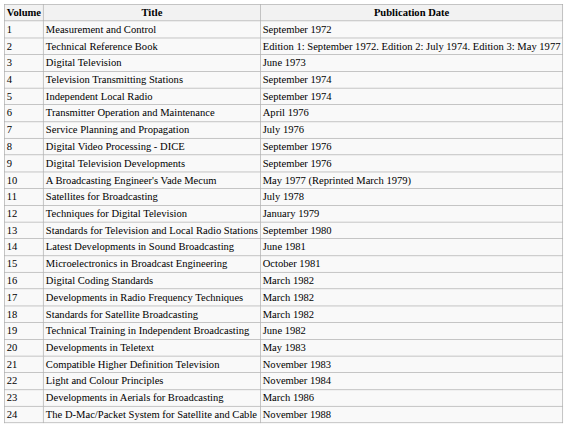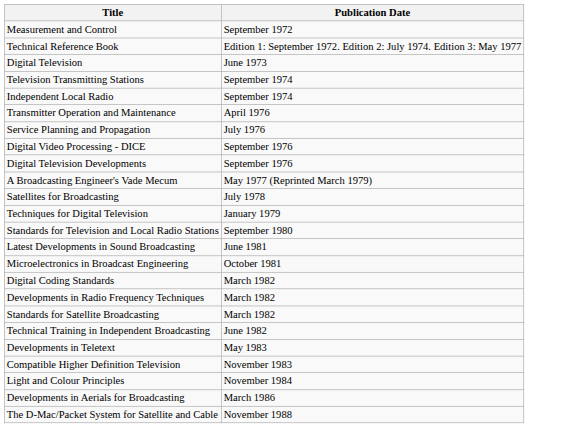- column: Volume | 1 | 2 | 3 | 4 | 5 | 6 | 7 | 8 | 9 | 10 | 11 | 12 | 13 | 14 | 15 | 16 | 17 | 18 | 19 | 20 | 21 | 22 | 23 | 24
